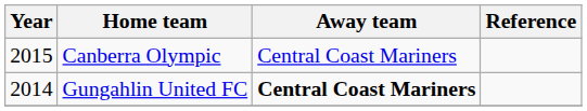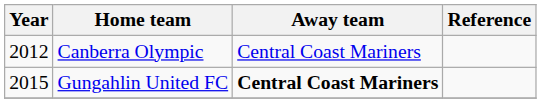Canberra Olympic | Year: 2015 -> 2012
Gungahlin United FC | Year: 2014 -> 2015
